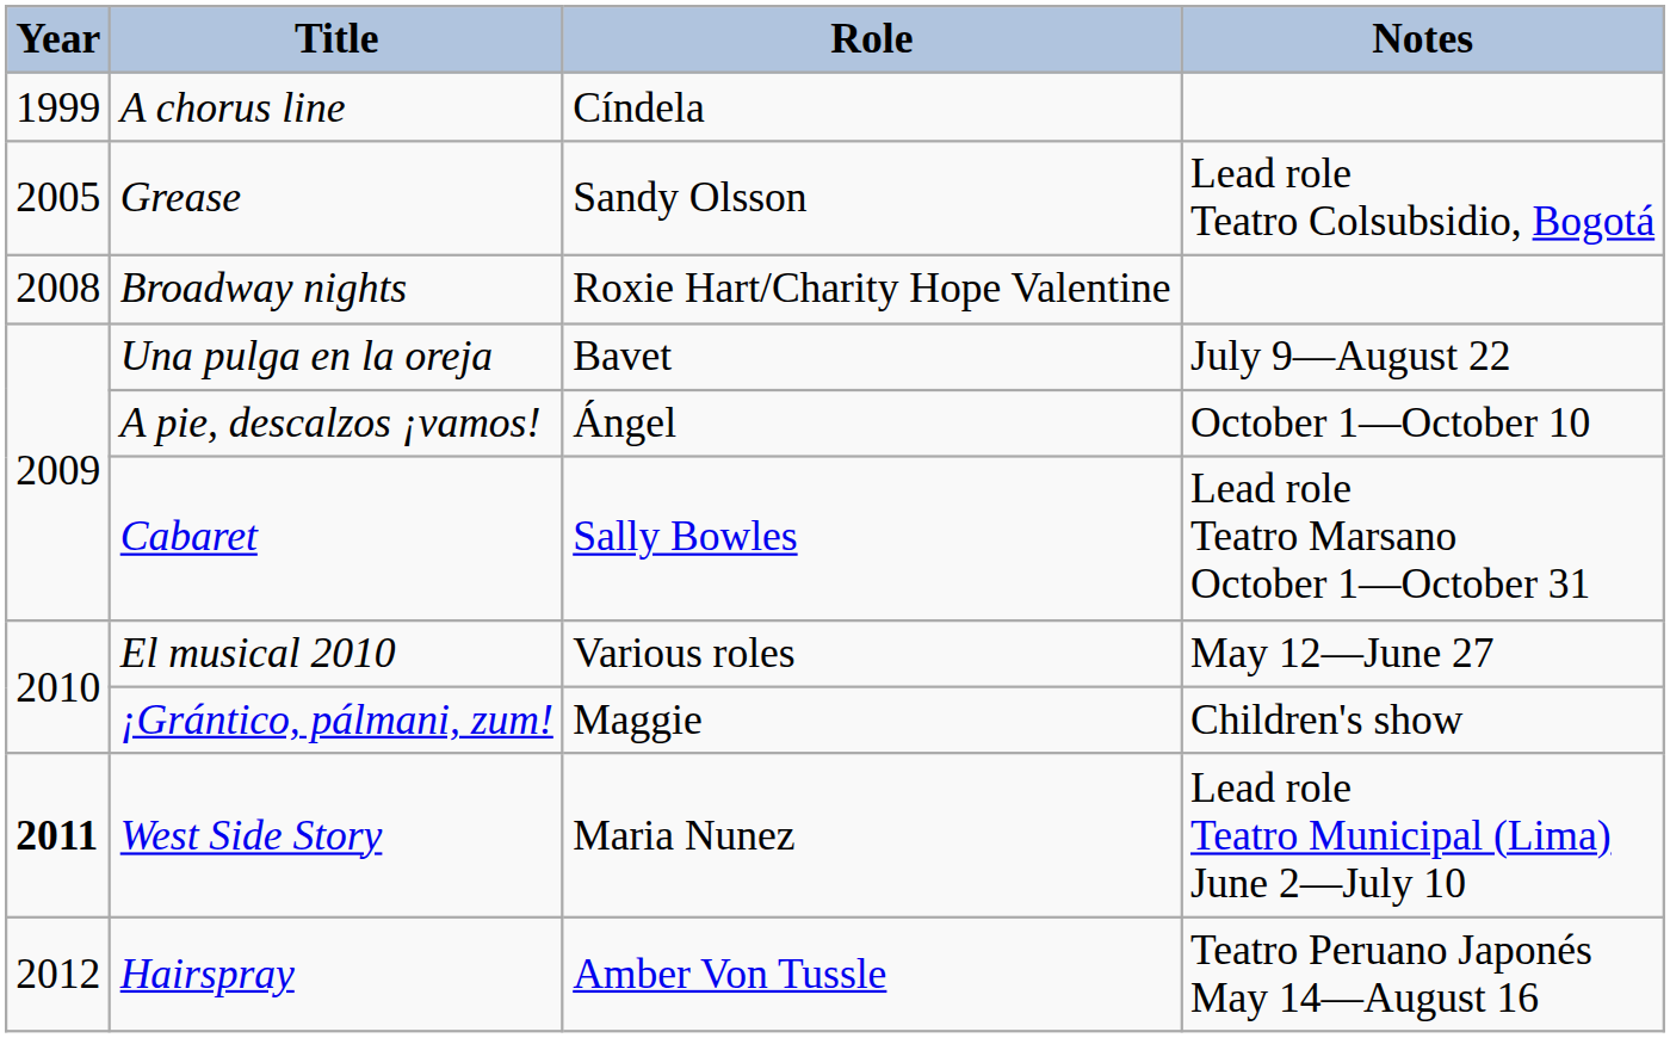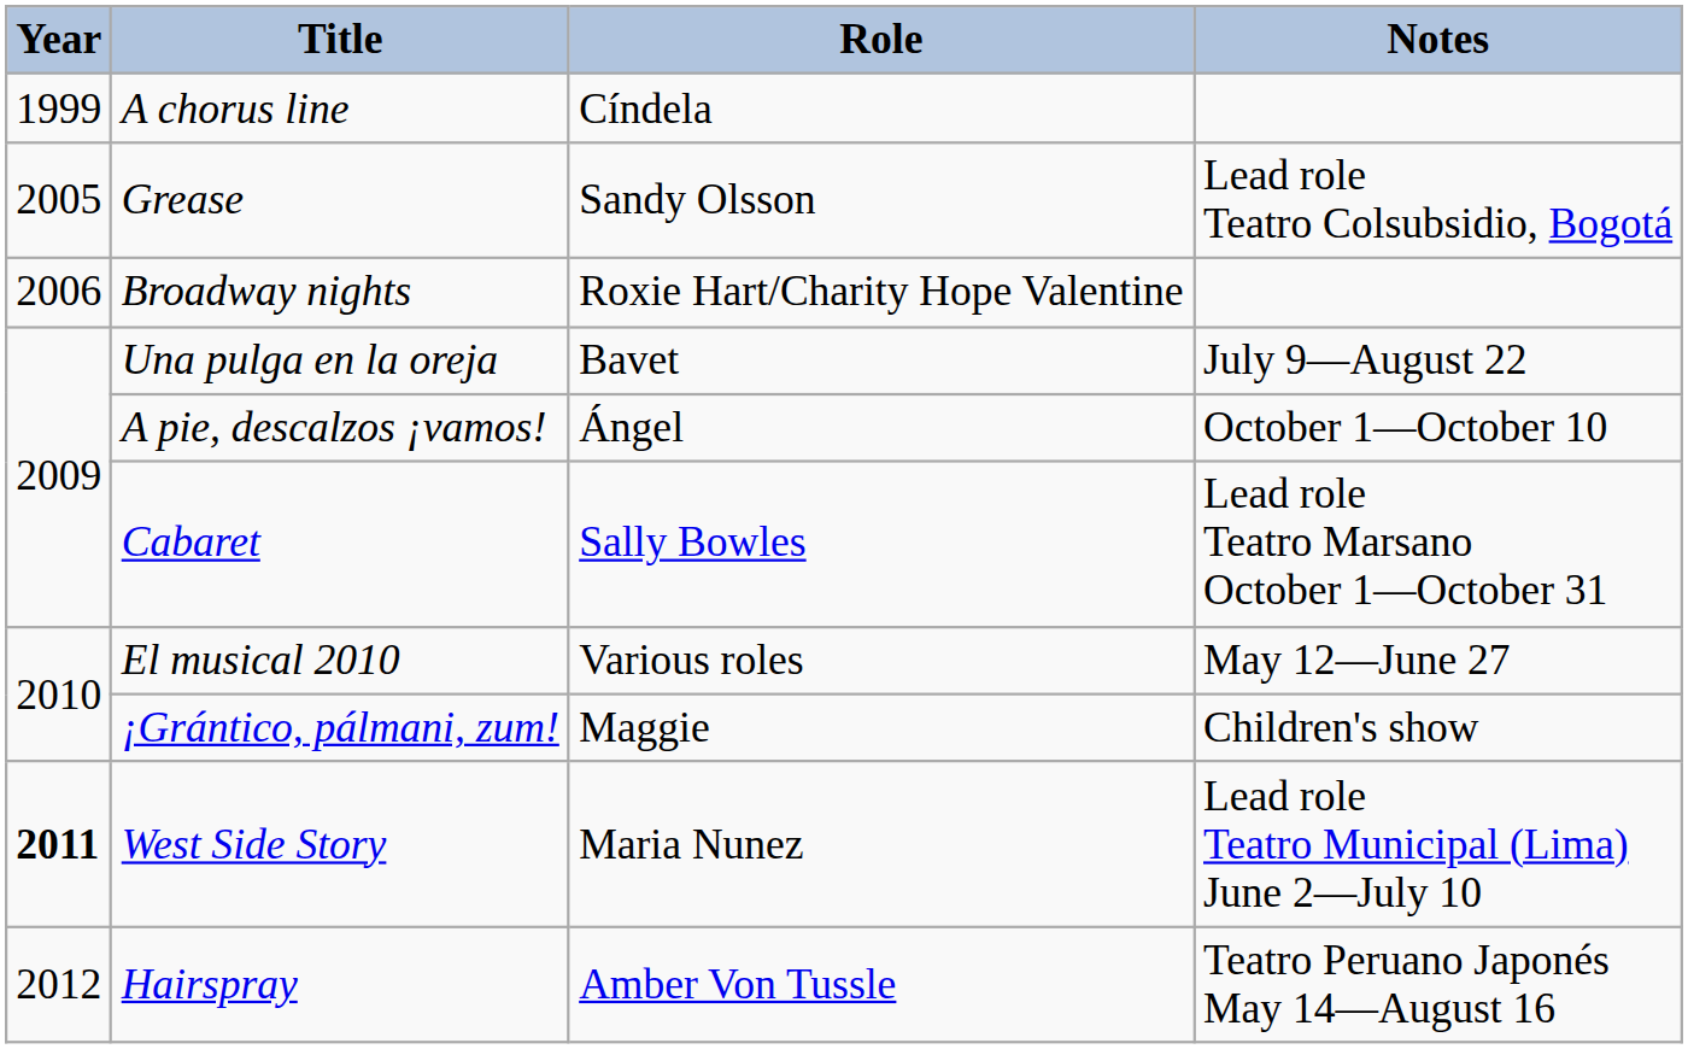Broadway nights | Year: 2008 -> 2006
